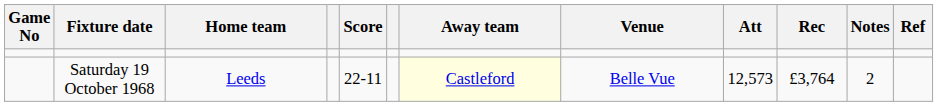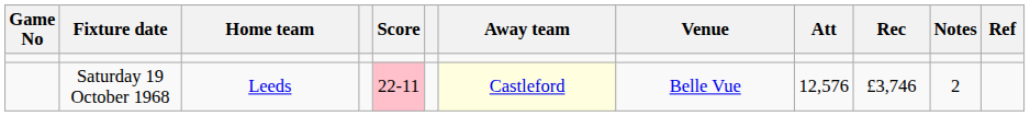Saturday 19 October 1968 | Score: no background -> pink background
Saturday 19 October 1968 | Att: 12,573 -> 12,576
Saturday 19 October 1968 | Rec: £3,764 -> £3,746
